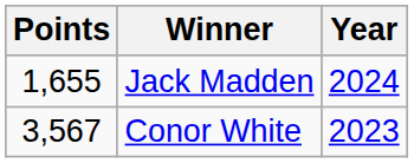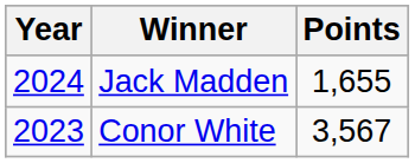columns swapped: Year <-> Points
